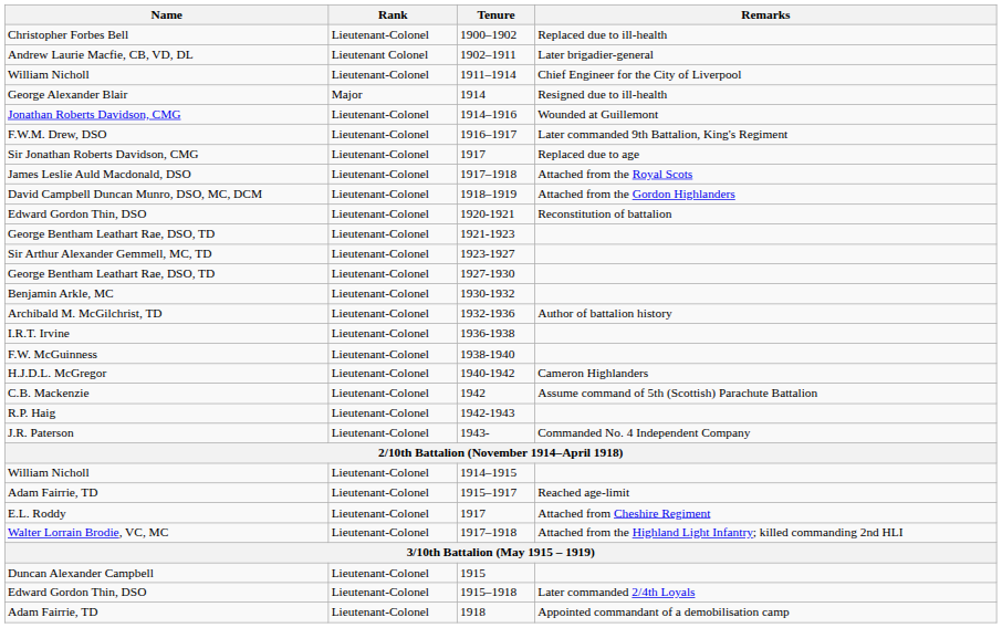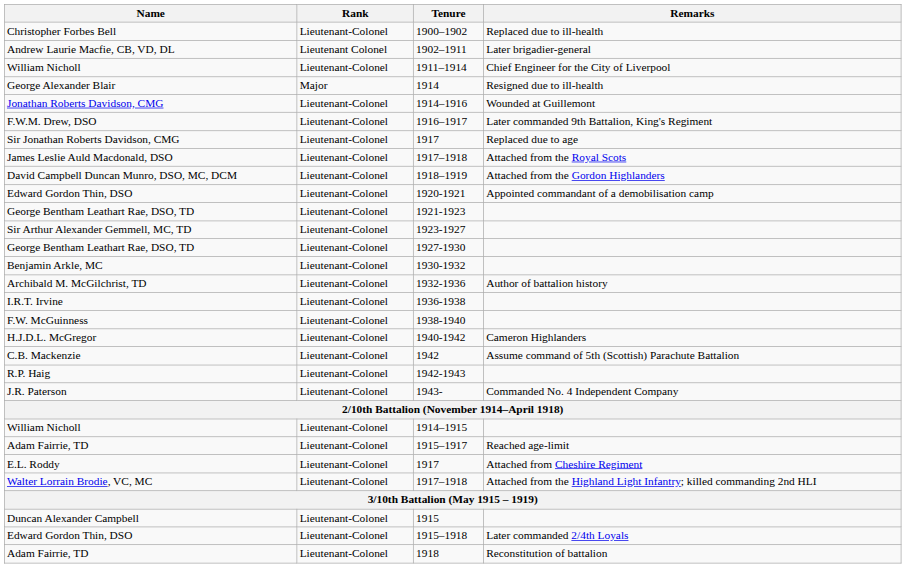1920-1921 | Remarks: Reconstitution of battalion -> Appointed commandant of a demobilisation camp
1918 | Remarks: Appointed commandant of a demobilisation camp -> Reconstitution of battalion
